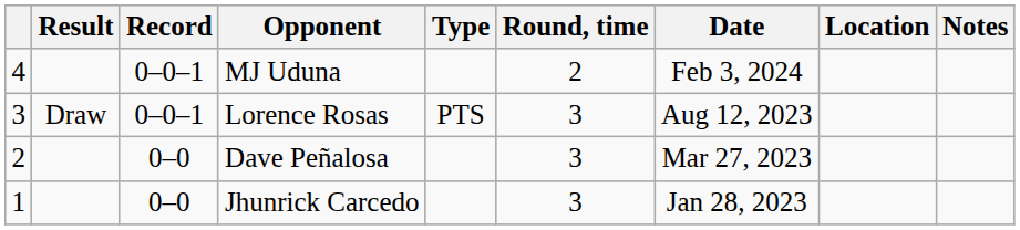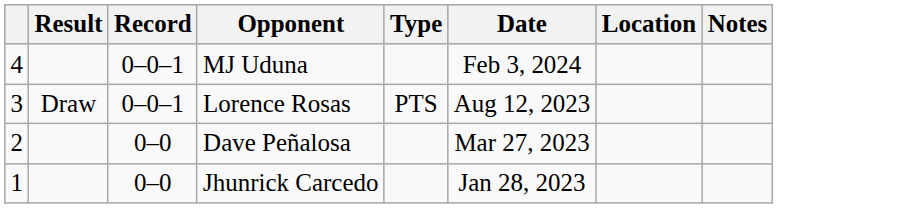- column: Round, time | 2 | 3 | 3 | 3
